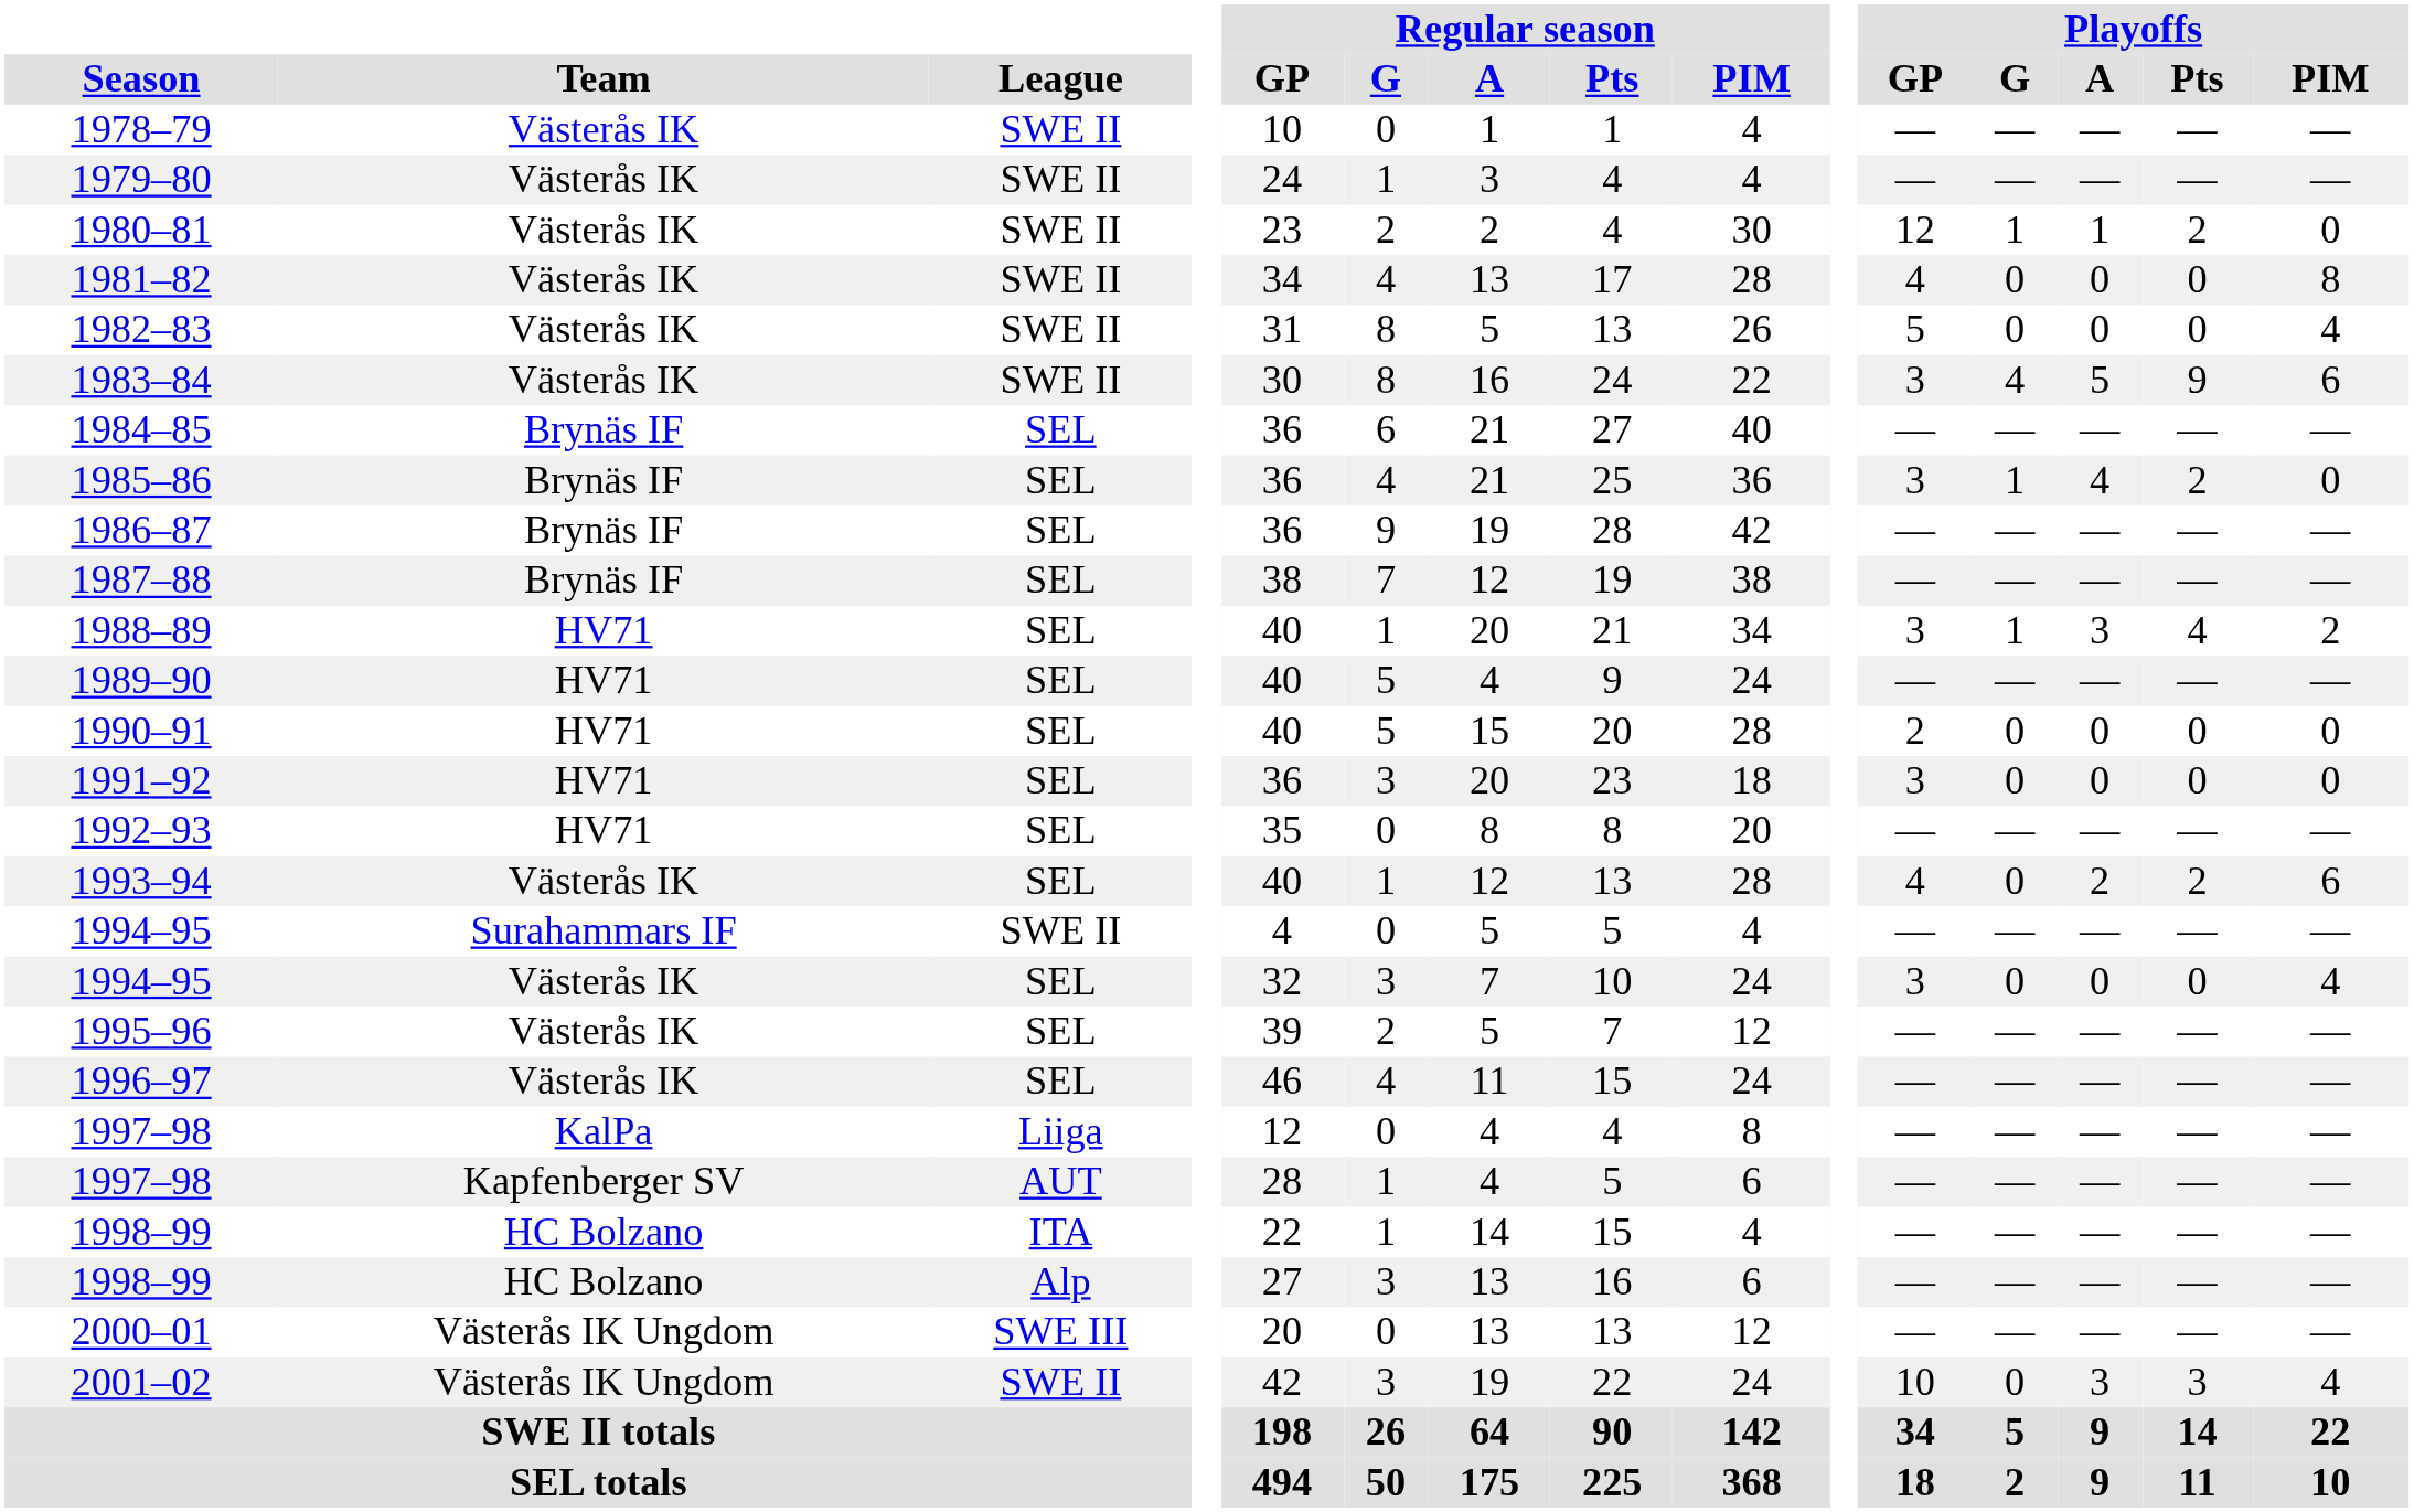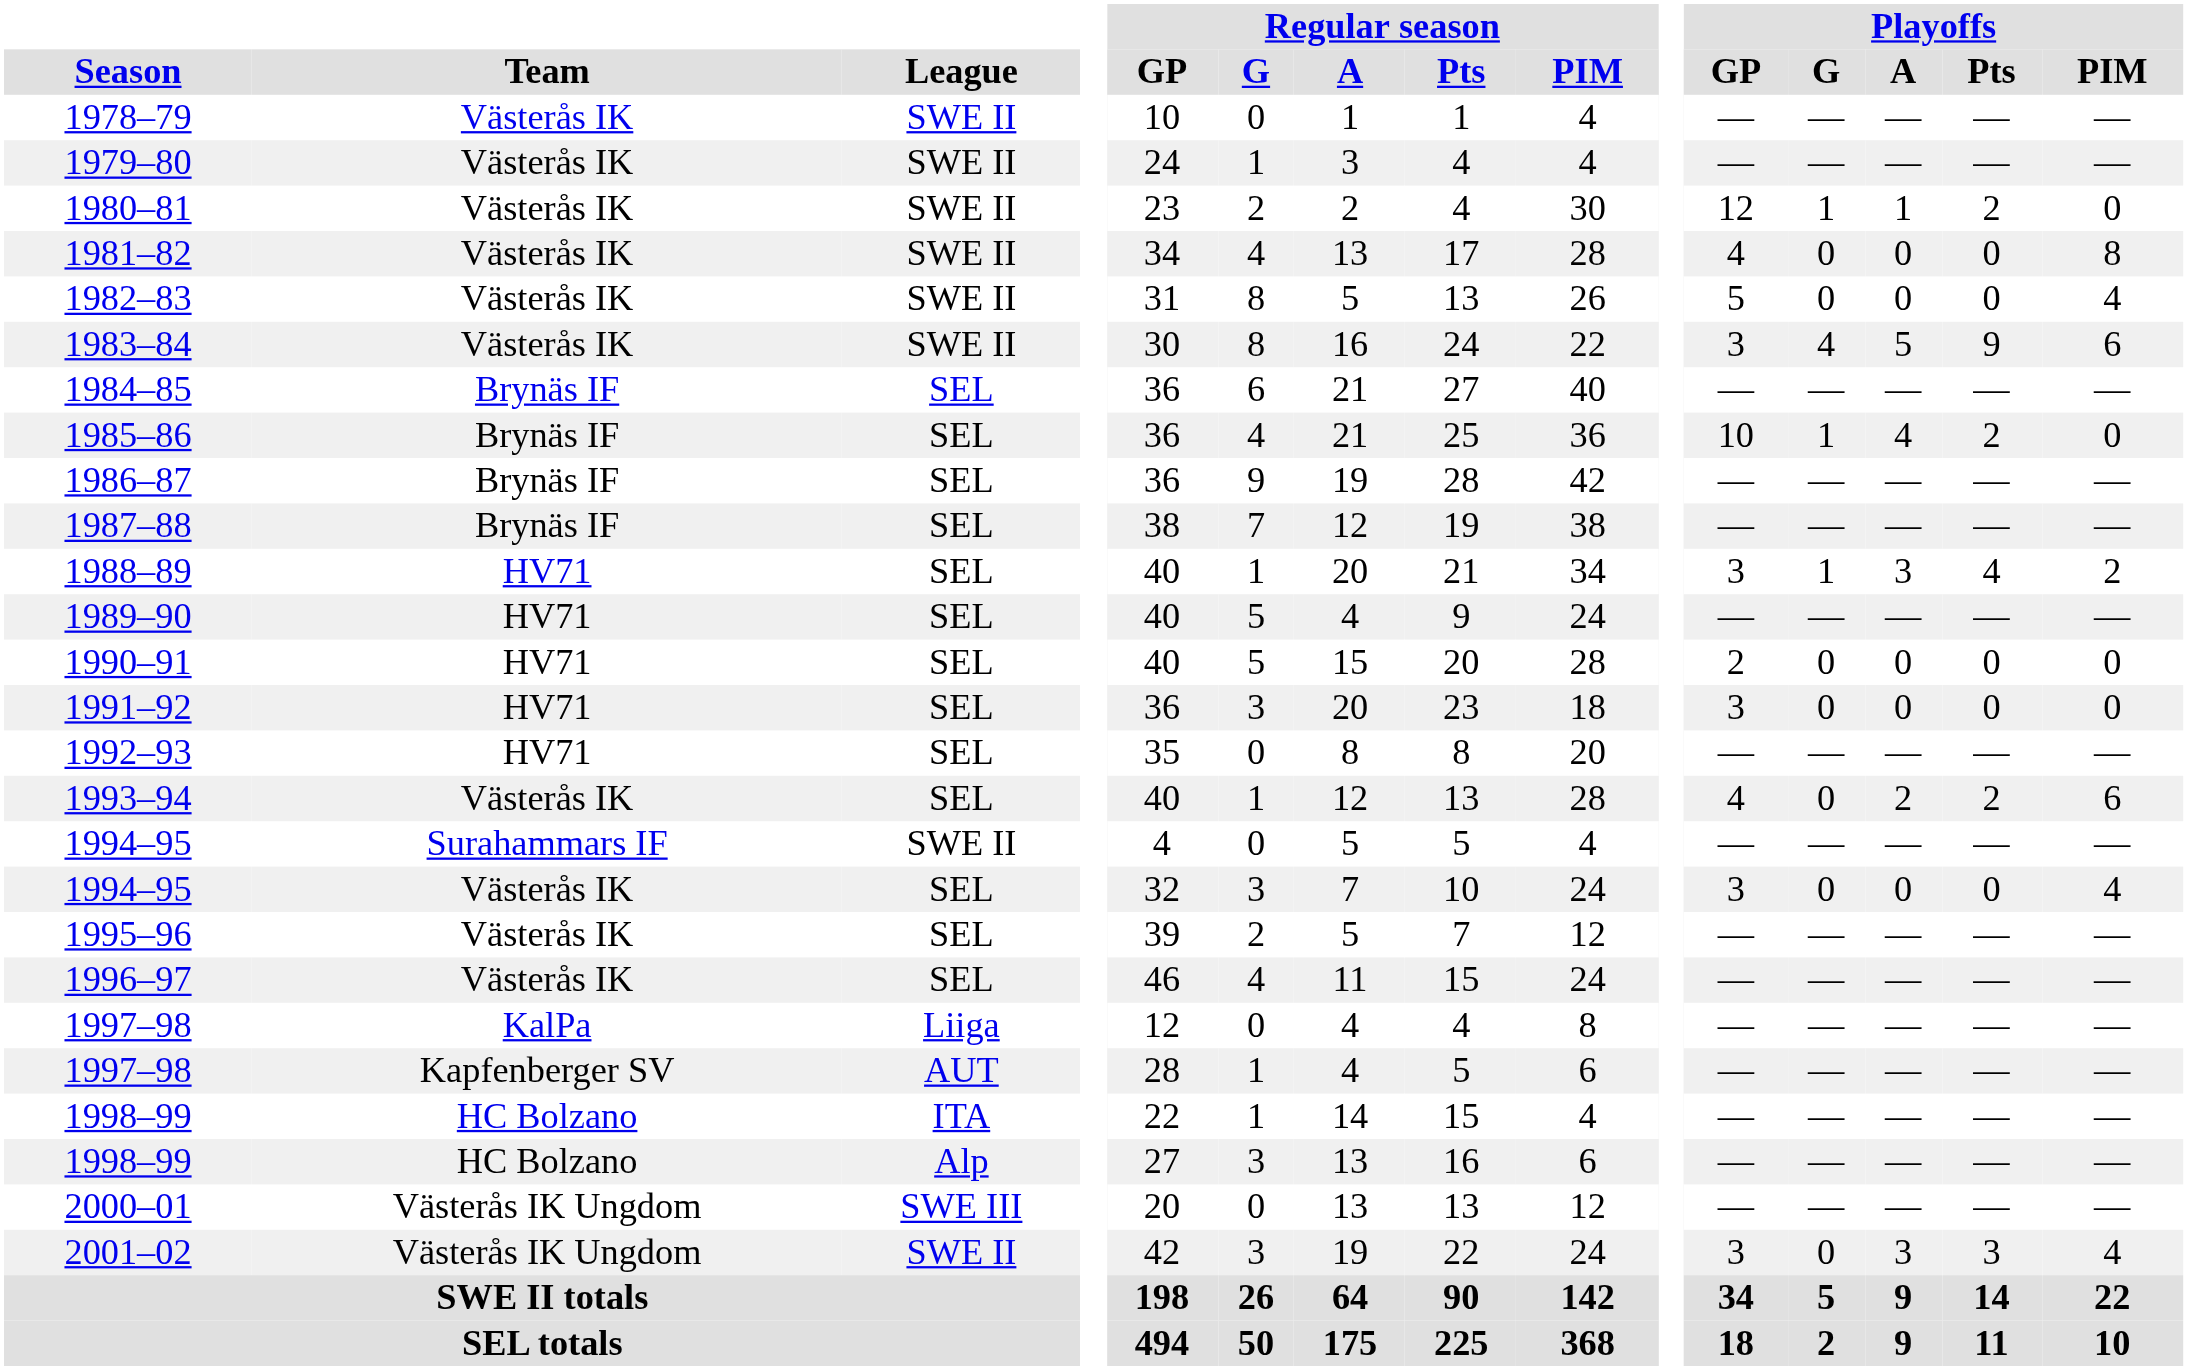1985–86 | Playoffs / GP: 3 -> 10
2001–02 | Playoffs / GP: 10 -> 3
